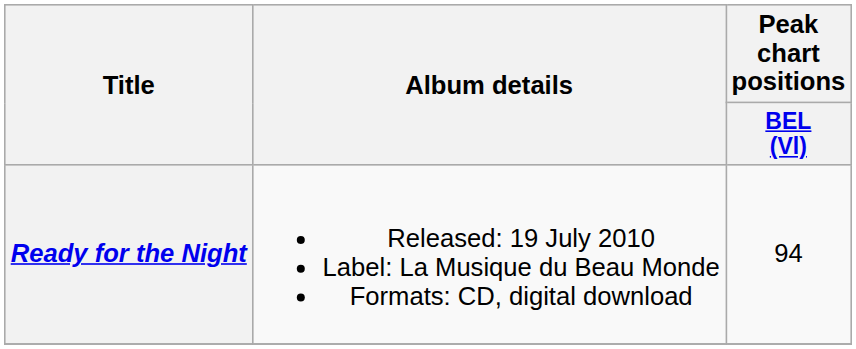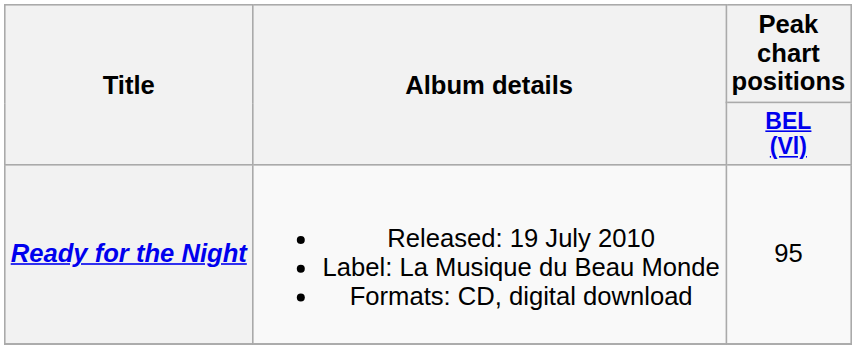Ready for the Night | Peak chart positions / BEL (Vl): 94 -> 95
